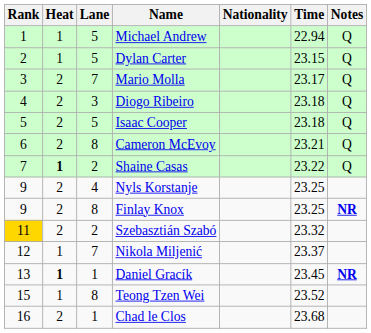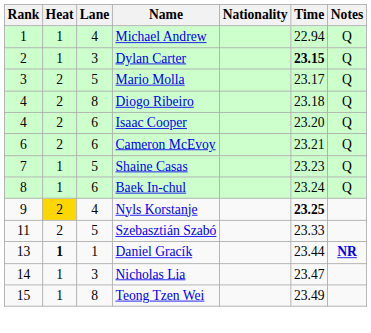Michael Andrew | Lane: 5 -> 4
Dylan Carter | Lane: 5 -> 3
Dylan Carter | Time: normal -> bold
Mario Molla | Lane: 7 -> 5
Diogo Ribeiro | Lane: 3 -> 8
Isaac Cooper | Rank: 5 -> 4
Isaac Cooper | Lane: 5 -> 6
Isaac Cooper | Time: 23.18 -> 23.20
Cameron McEvoy | Lane: 8 -> 6
Shaine Casas | Heat: bold -> normal
Shaine Casas | Lane: 2 -> 5
Shaine Casas | Time: 23.22 -> 23.23
+ row: 8 | 1 | 6 | Baek In-chul | 23.24 | Q
Nyls Korstanje | Heat: no background -> gold background
Nyls Korstanje | Time: normal -> bold
- row: 9 | 2 | 8 | Finlay Knox | 23.25 | NR
Szebasztián Szabó | Rank: gold background -> no background
Szebasztián Szabó | Lane: 2 -> 5
Szebasztián Szabó | Time: 23.32 -> 23.33
- row: 12 | 1 | 7 | Nikola Miljenić | 23.37
Daniel Gracík | Time: 23.45 -> 23.44
+ row: 14 | 1 | 3 | Nicholas Lia | 23.47
Teong Tzen Wei | Time: 23.52 -> 23.49
- row: 16 | 2 | 1 | Chad le Clos | 23.68
